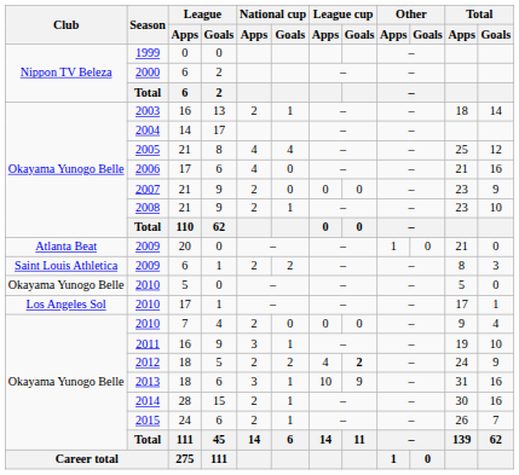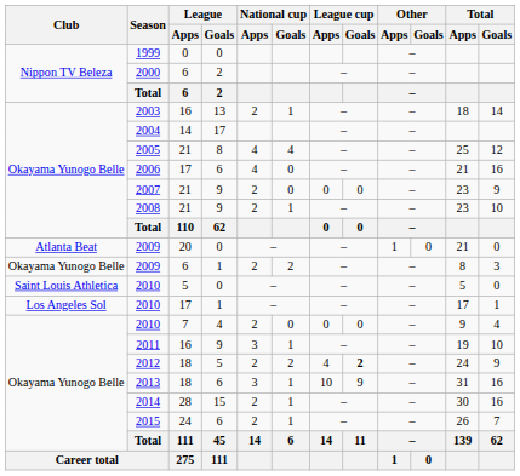2009 / 6 | Club: Saint Louis Athletica -> Okayama Yunogo Belle
2010 / 5 | Club: Okayama Yunogo Belle -> Saint Louis Athletica
